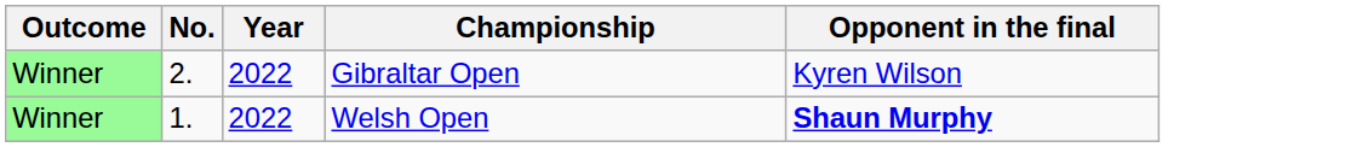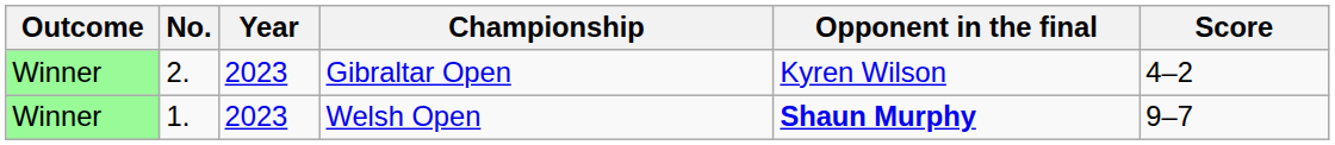+ column: Score | 4–2 | 9–7
Gibraltar Open | Year: 2022 -> 2023
Welsh Open | Year: 2022 -> 2023
